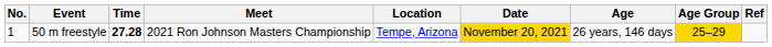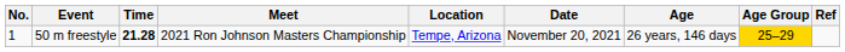50 m freestyle | Time: 27.28 -> 21.28
50 m freestyle | Date: gold background -> no background
